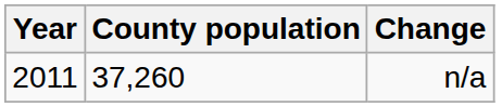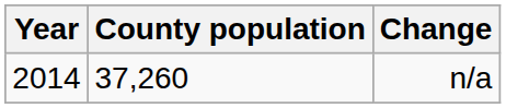n/a | Year: 2011 -> 2014
